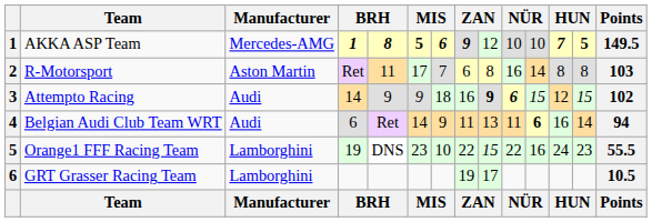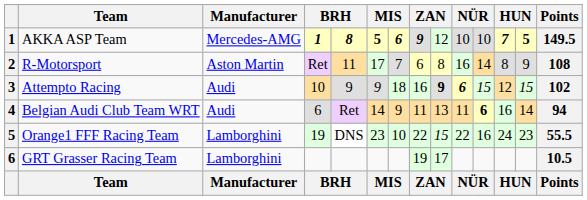R-Motorsport | column 13: 8 -> 9
R-Motorsport | Points: 103 -> 108
Attempto Racing | column 4: 14 -> 10
